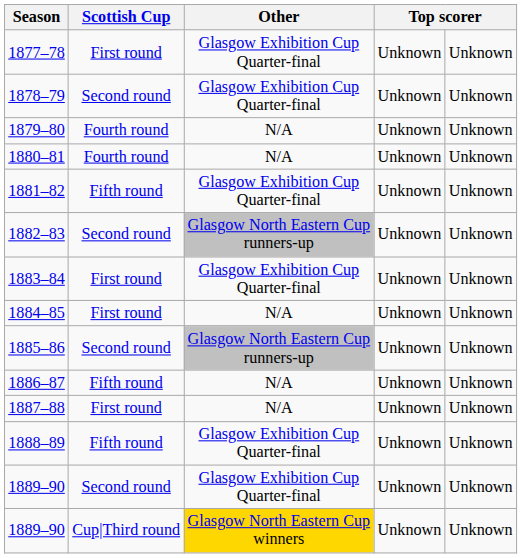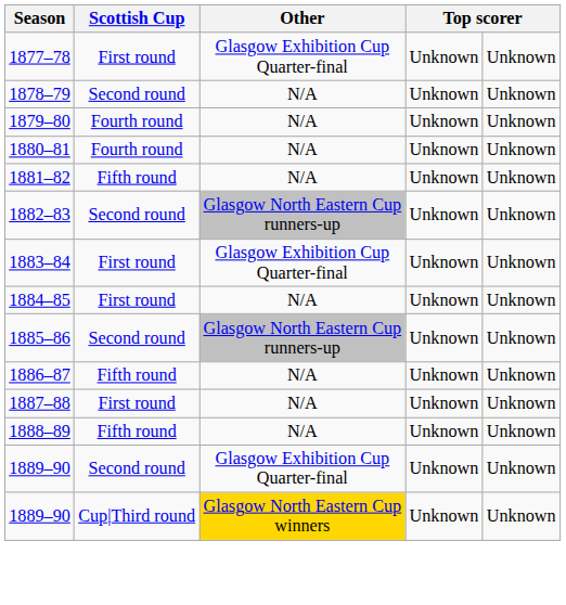1878–79 | Other: Glasgow Exhibition Cup Quarter-final -> N/A
1881–82 | Other: Glasgow Exhibition Cup Quarter-final -> N/A
1888–89 | Other: Glasgow Exhibition Cup Quarter-final -> N/A
